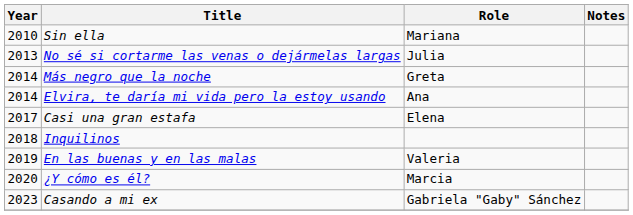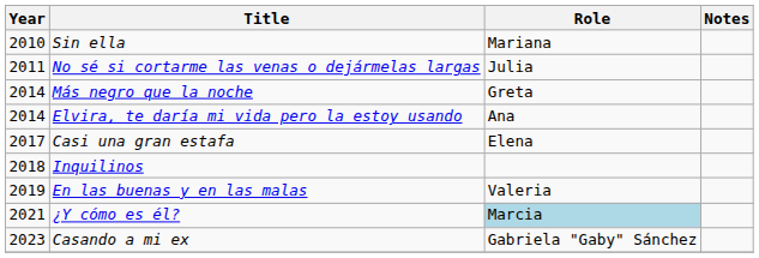No sé si cortarme las venas o dejármelas largas | Year: 2013 -> 2011
¿Y cómo es él? | Year: 2020 -> 2021
¿Y cómo es él? | Role: no background -> lightblue background
